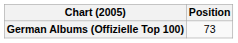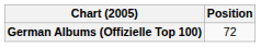German Albums (Offizielle Top 100) | Position: 73 -> 72
